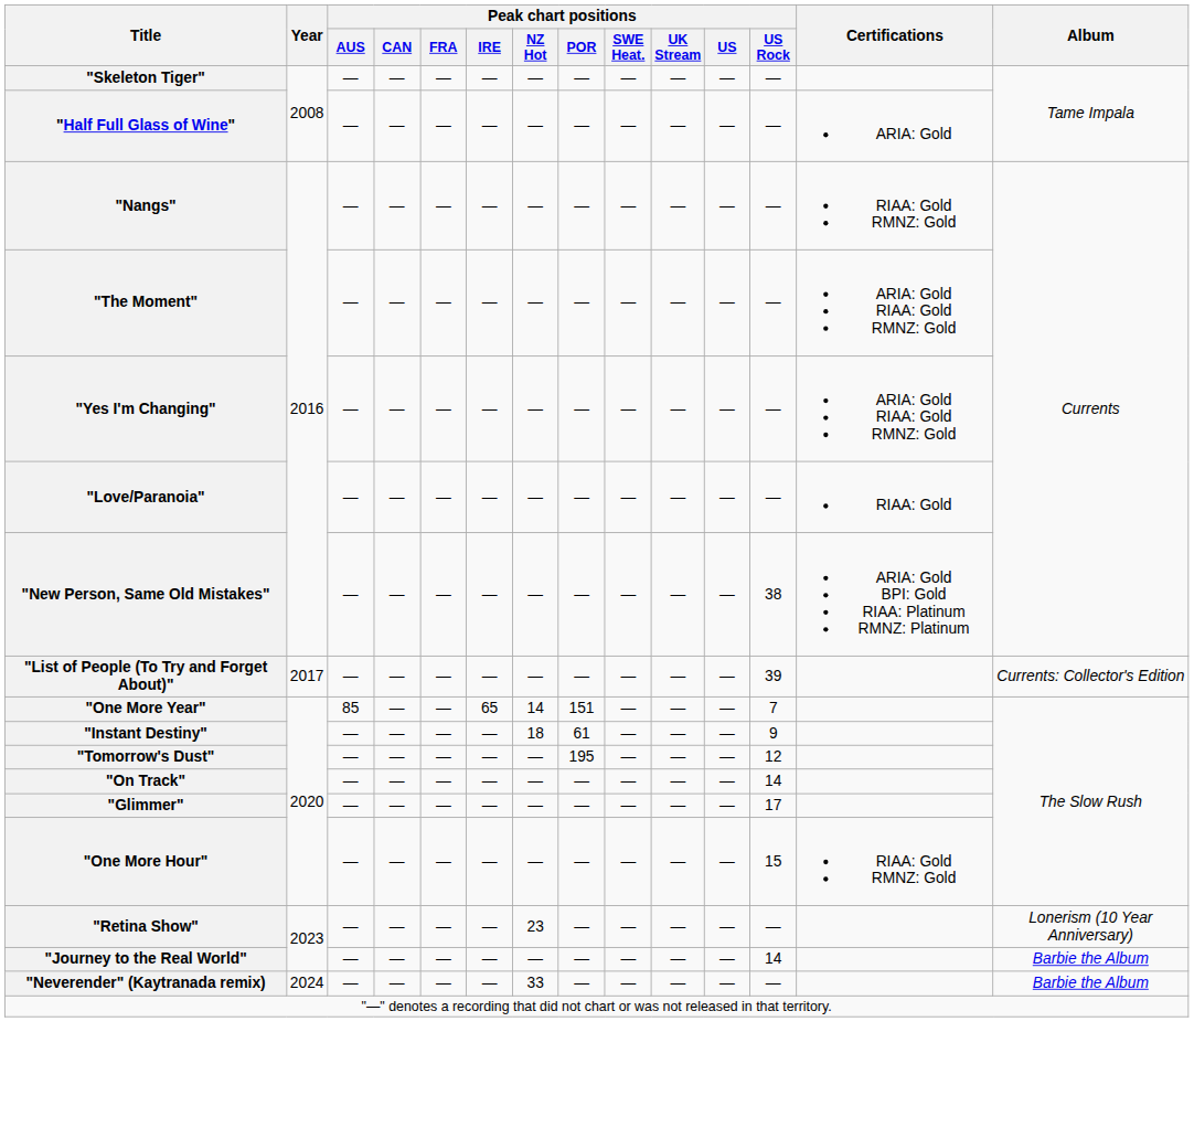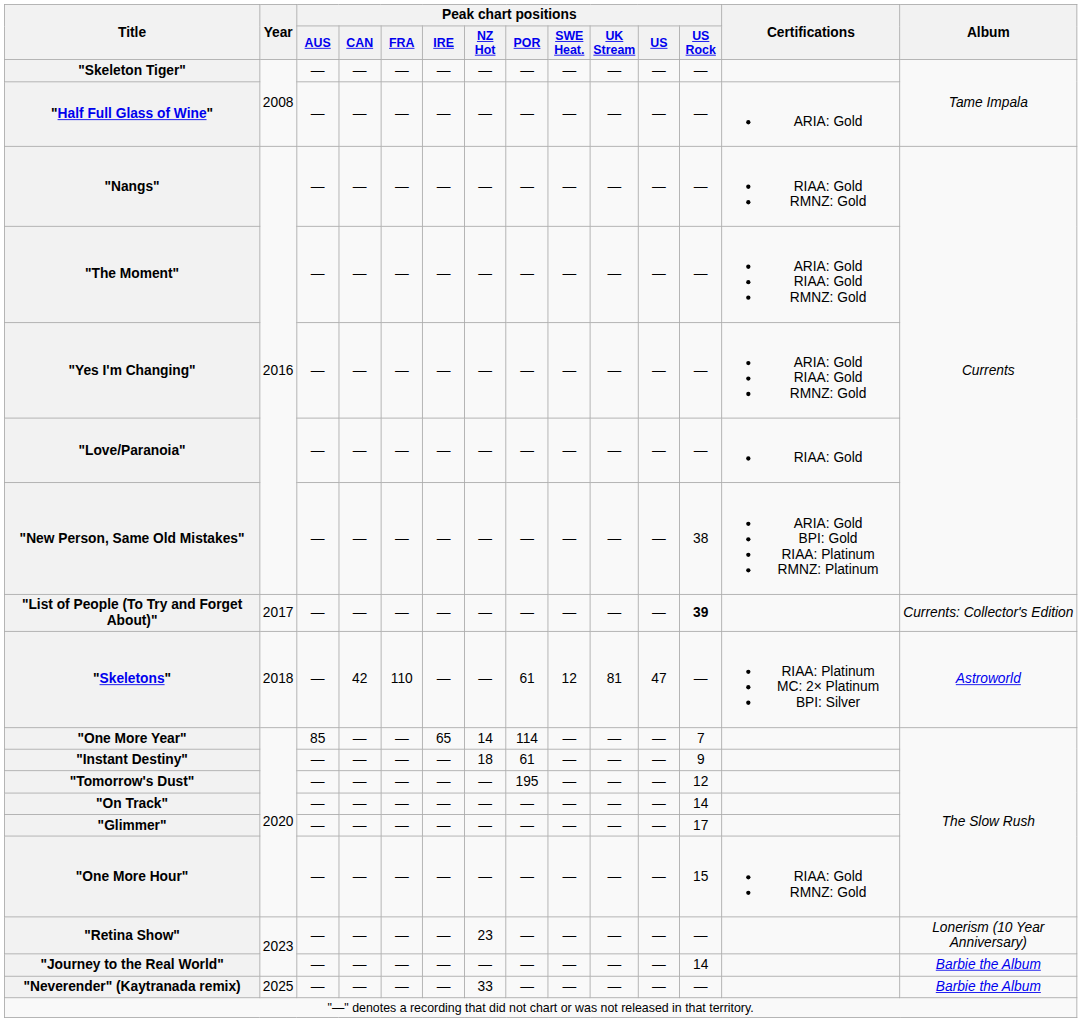"List of People (To Try and Forget About)" | Peak chart positions / US Rock: normal -> bold
+ row: "Skeletons" | 2018 | — | 42 | 110 | — | — | 61 | 12 | 81 | 47 | — | RIAA: Platinum MC: 2× Platinum BPI: Silver | Astroworld
"One More Year" | Peak chart positions / POR: 151 -> 114
"Neverender" (Kaytranada remix) | Year: 2024 -> 2025
